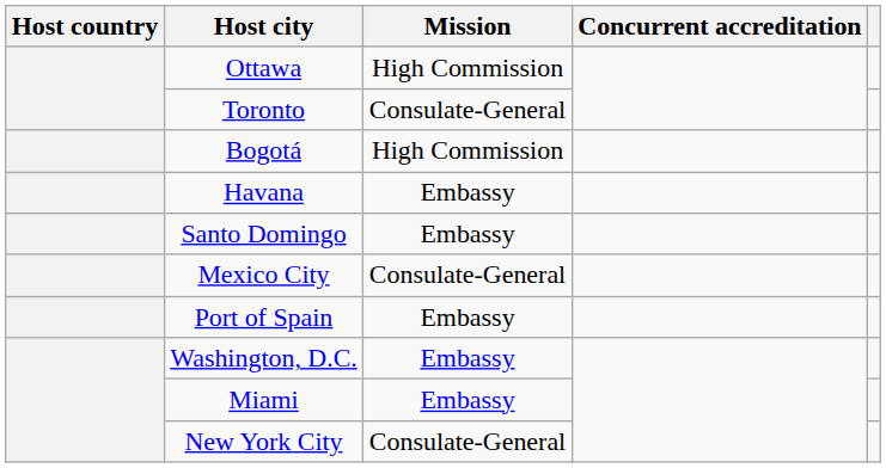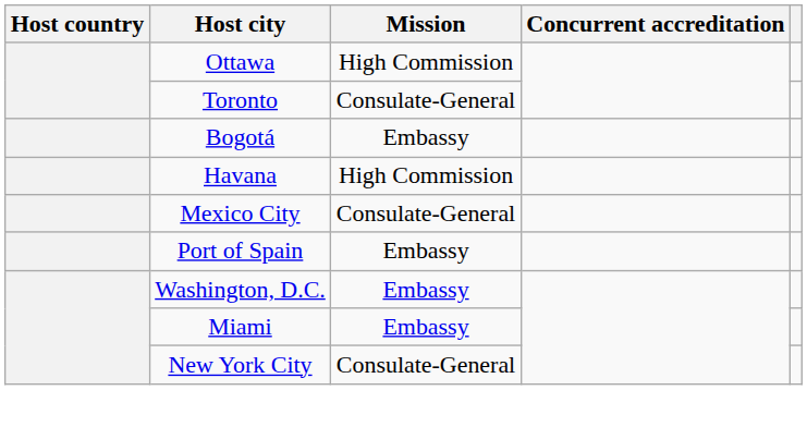Bogotá | Mission: High Commission -> Embassy
Havana | Mission: Embassy -> High Commission
- row: Santo Domingo | Embassy
